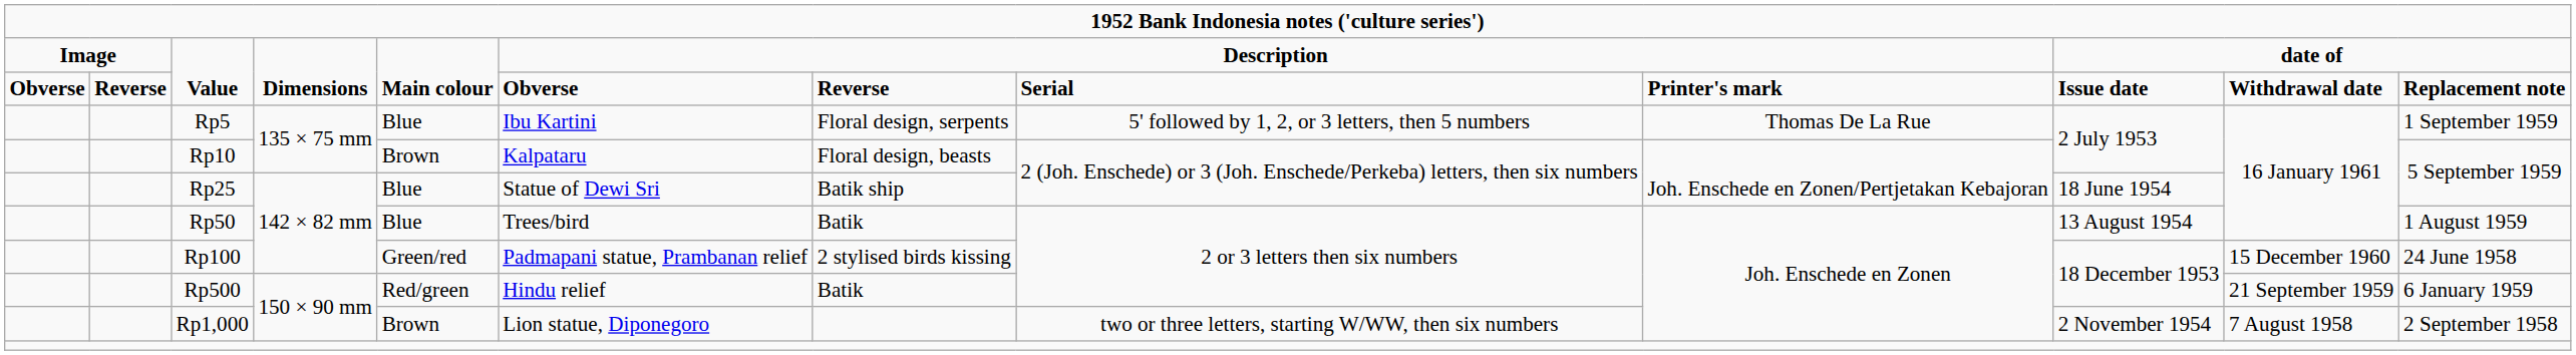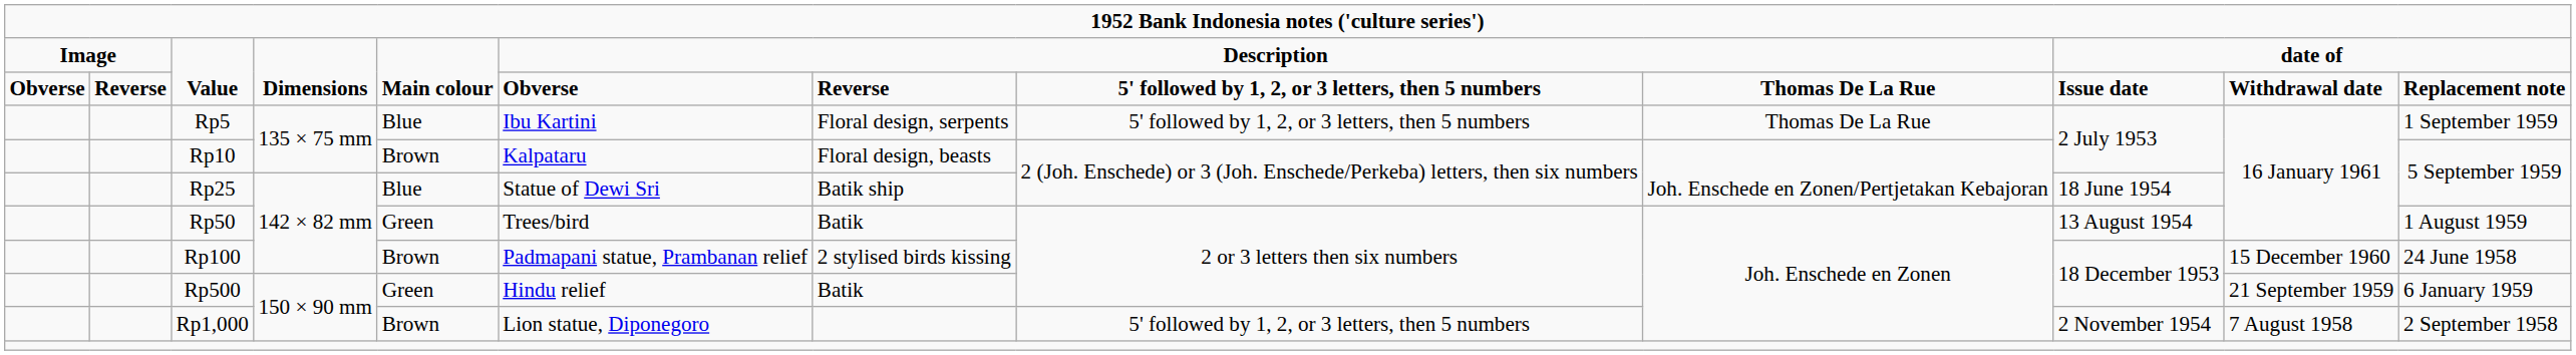Obverse / Value | column 8: Serial -> 5' followed by 1, 2, or 3 letters, then 5 numbers
Obverse / Value | column 9: Printer's mark -> Thomas De La Rue
Rp50 | column 5: Blue -> Green
Rp100 | column 5: Green/red -> Brown
Rp500 | column 5: Red/green -> Green
Rp1,000 | column 8: two or three letters, starting W/WW, then six numbers -> 5' followed by 1, 2, or 3 letters, then 5 numbers
